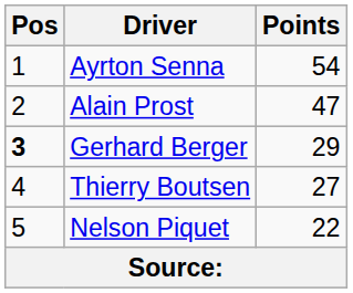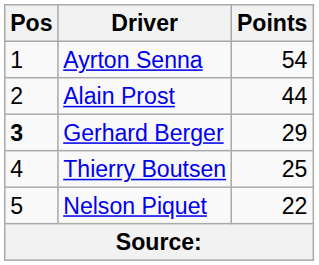Alain Prost | Points: 47 -> 44
Thierry Boutsen | Points: 27 -> 25
